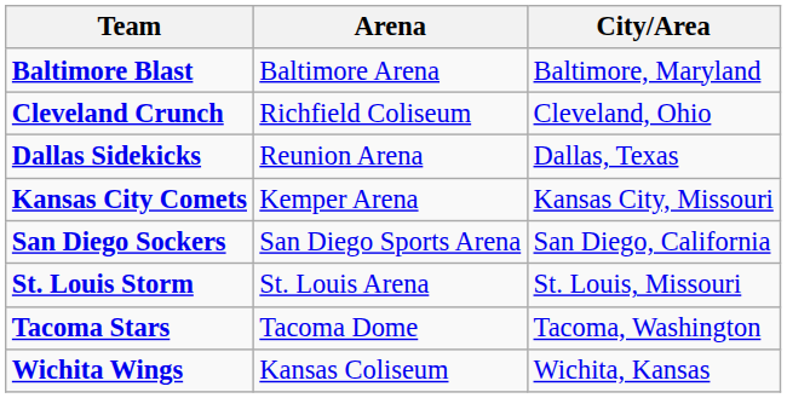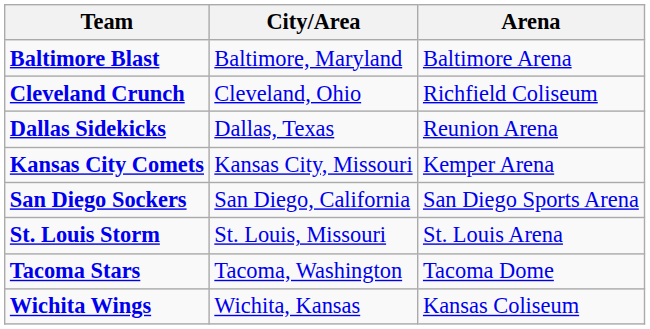columns swapped: City/Area <-> Arena
